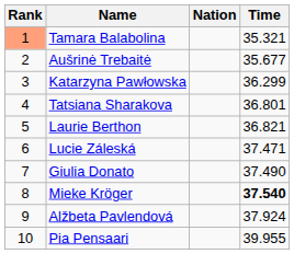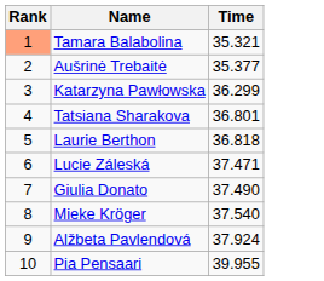- column: Nation
Aušrinė Trebaitė | Time: 35.677 -> 35.377
Laurie Berthon | Time: 36.821 -> 36.818
Mieke Kröger | Time: bold -> normal
